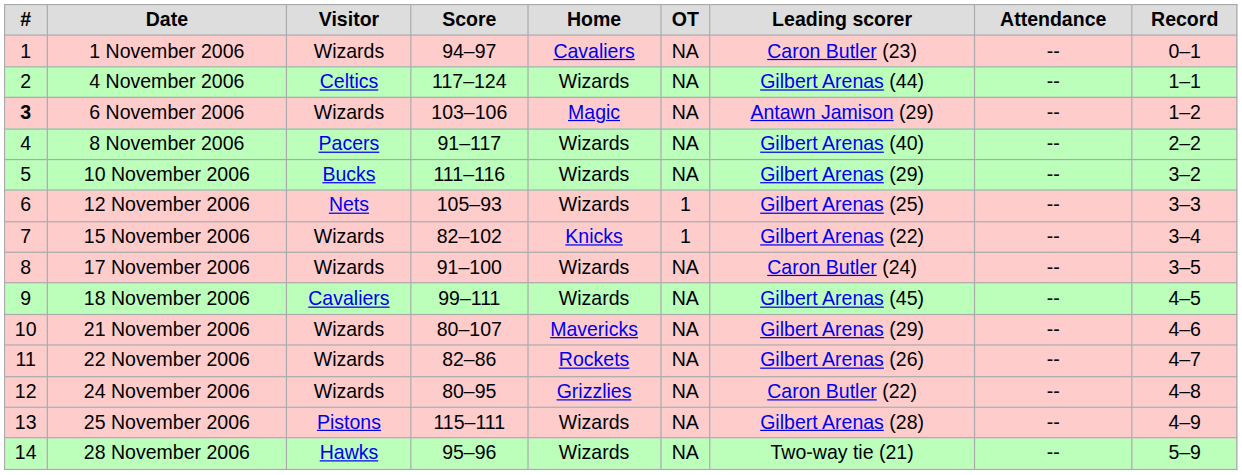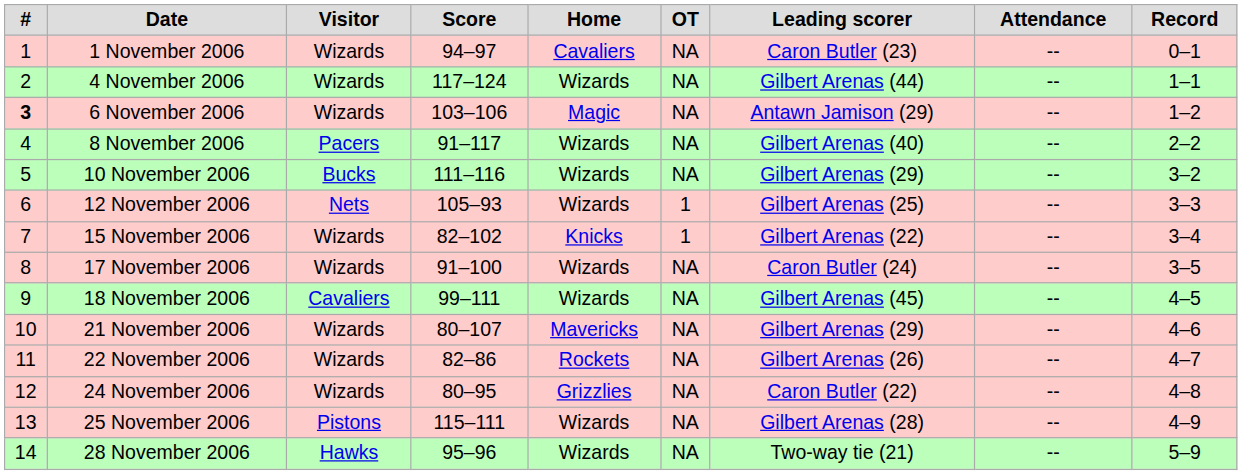4 November 2006 | Visitor: Celtics -> Wizards
